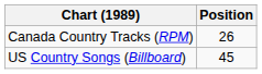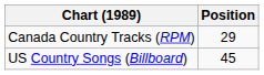Canada Country Tracks (RPM) | Position: 26 -> 29
